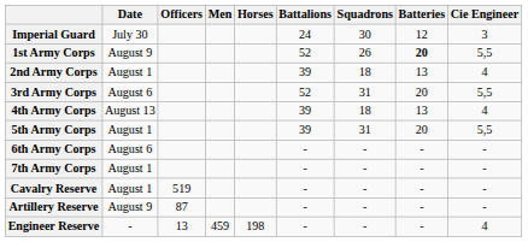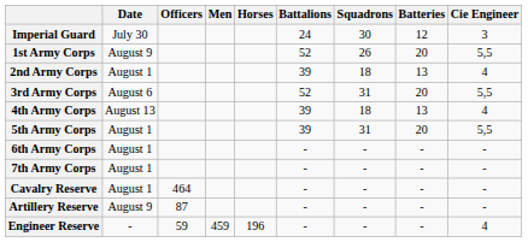1st Army Corps | Batteries: bold -> normal
6th Army Corps | Date: August 6 -> August 1
Cavalry Reserve | Officers: 519 -> 464
Engineer Reserve | Officers: 13 -> 59
Engineer Reserve | Horses: 198 -> 196
